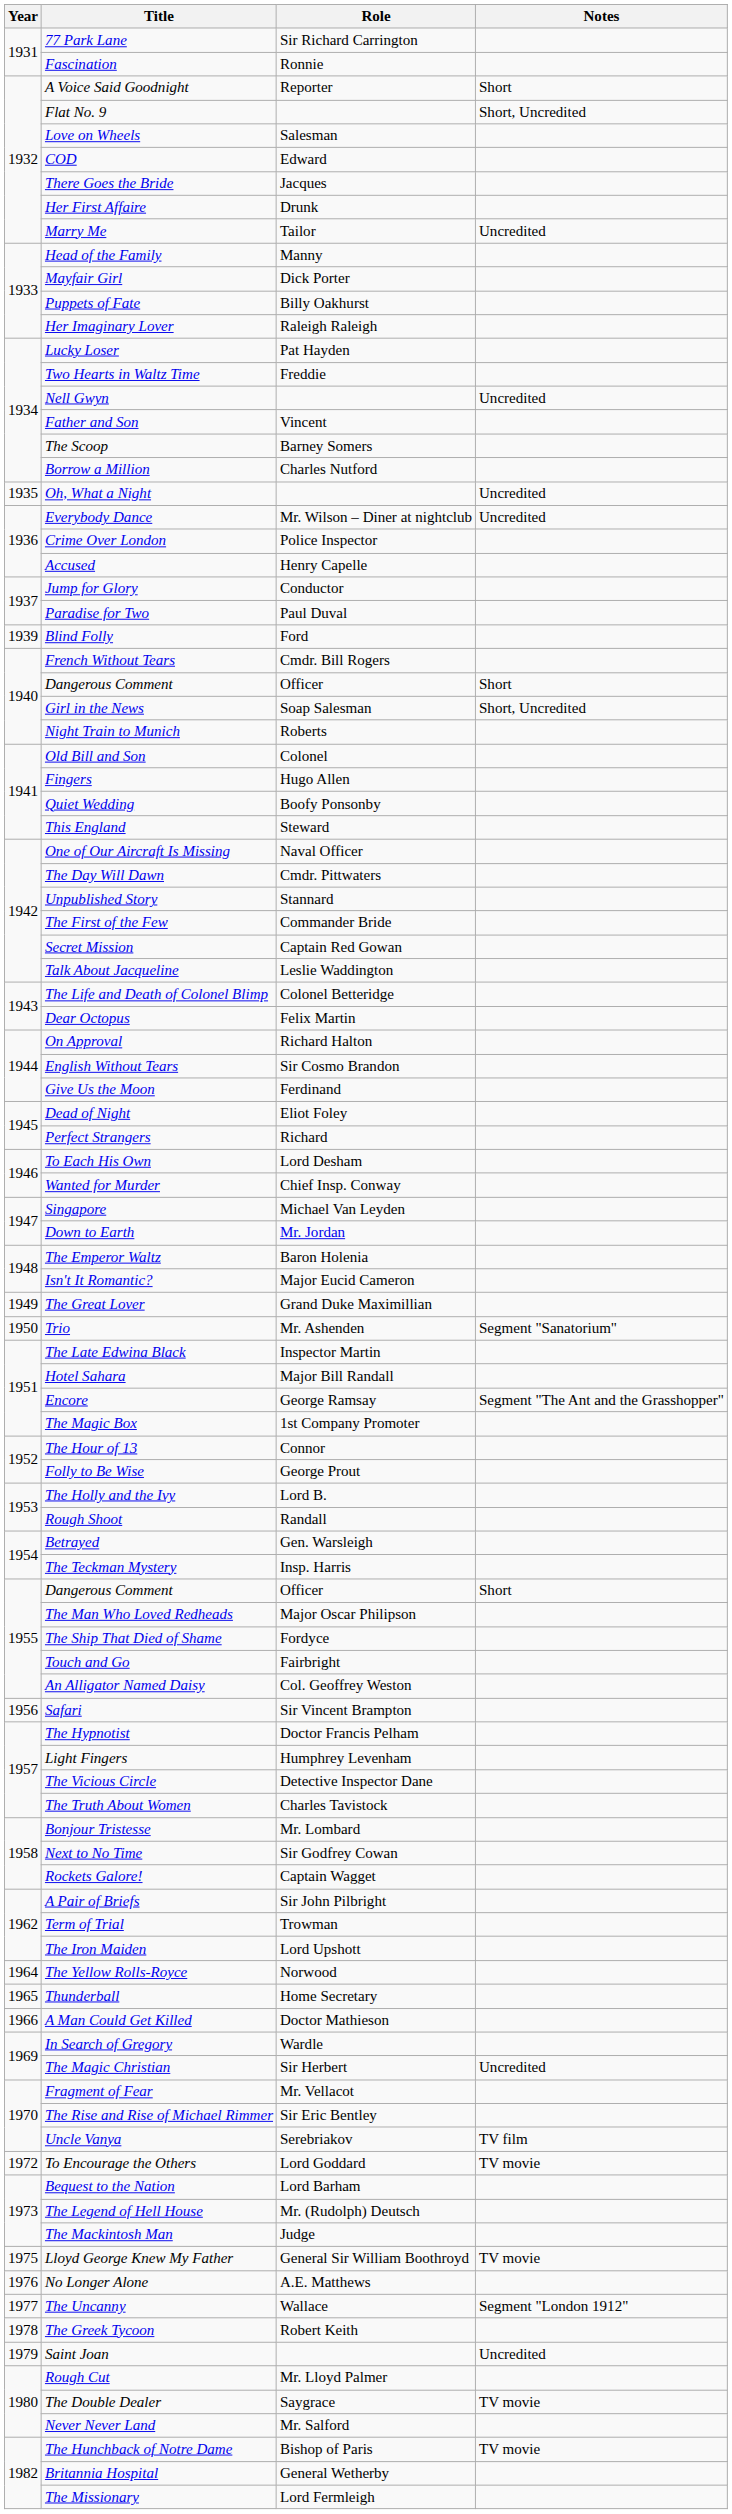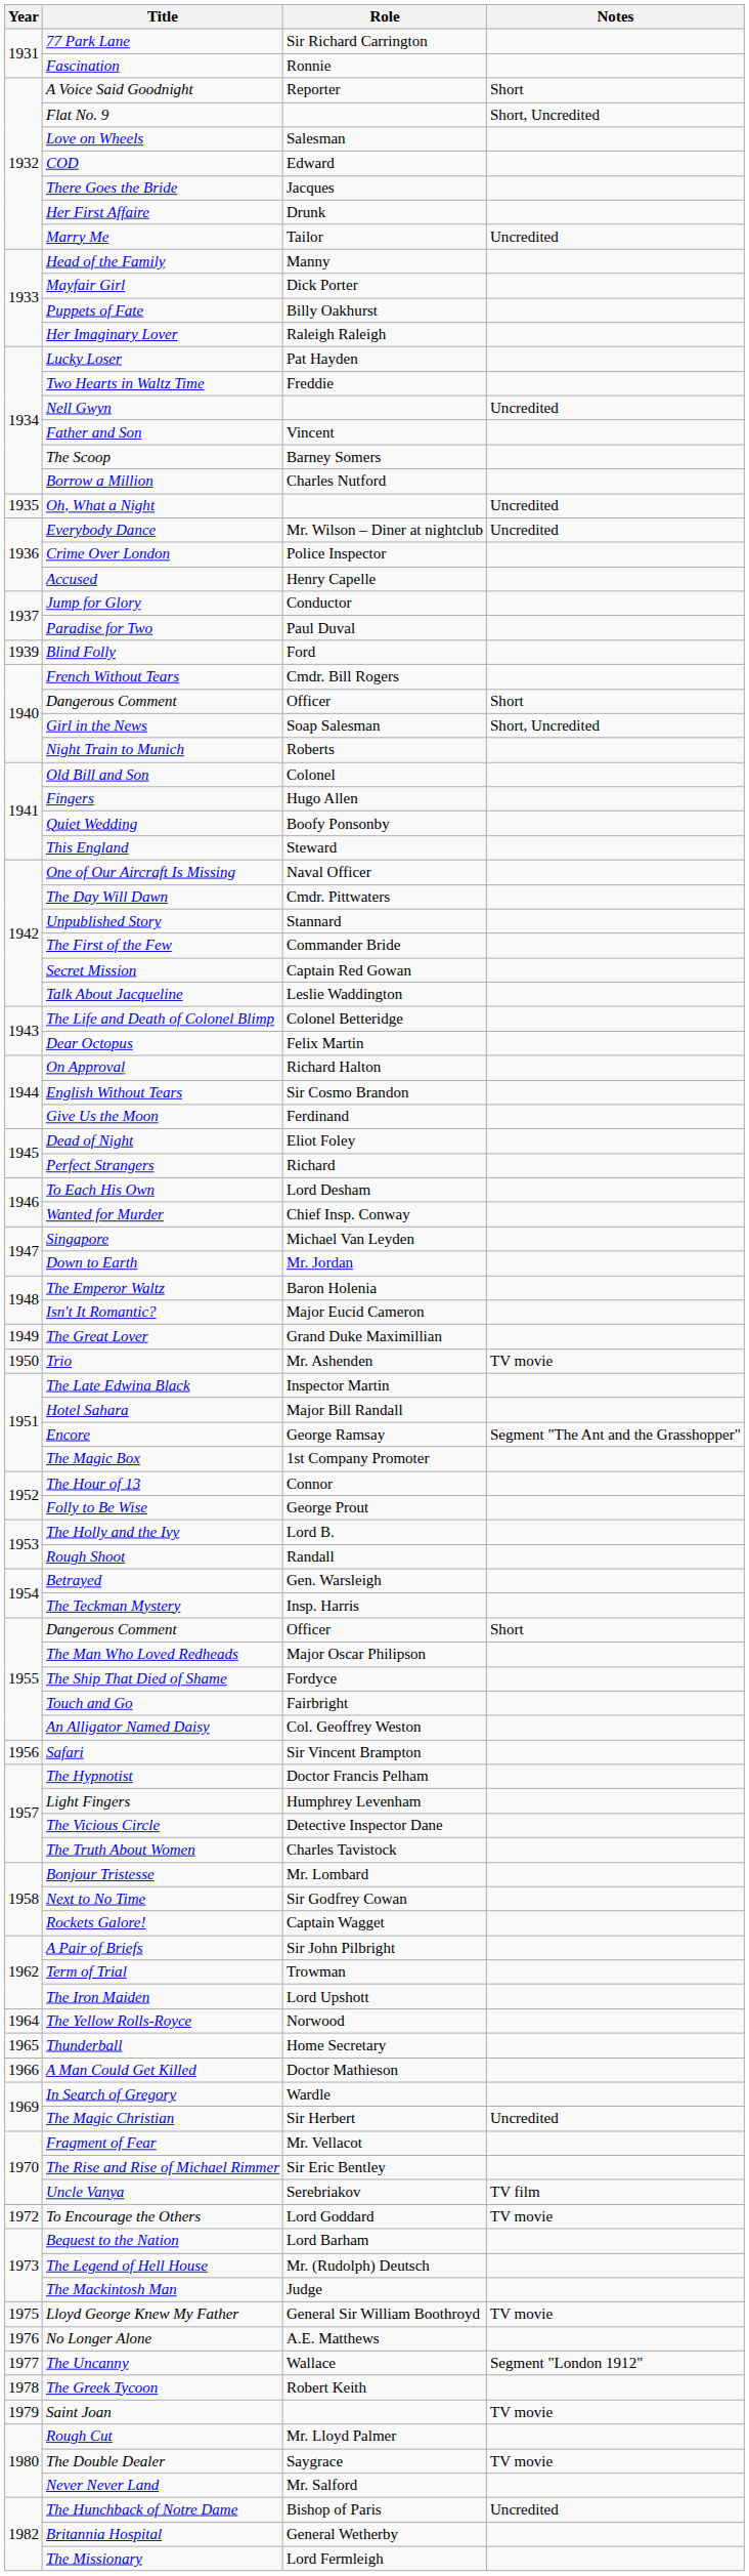Trio | Notes: Segment "Sanatorium" -> TV movie
Saint Joan | Notes: Uncredited -> TV movie
The Hunchback of Notre Dame | Notes: TV movie -> Uncredited
